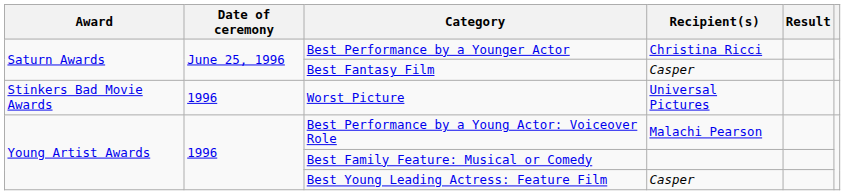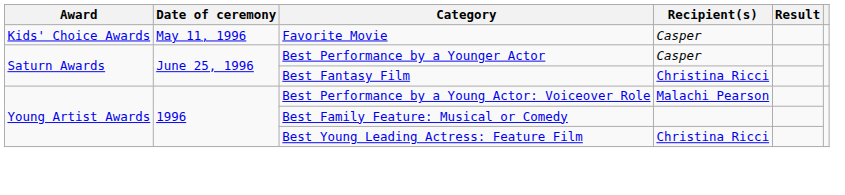+ row: Kids' Choice Awards | May 11, 1996 | Favorite Movie | Casper
Best Performance by a Younger Actor | Recipient(s): Christina Ricci -> Casper
Best Fantasy Film | Recipient(s): Casper -> Christina Ricci
- row: Stinkers Bad Movie Awards | 1996 | Worst Picture | Universal Pictures
Best Young Leading Actress: Feature Film | Recipient(s): Casper -> Christina Ricci
